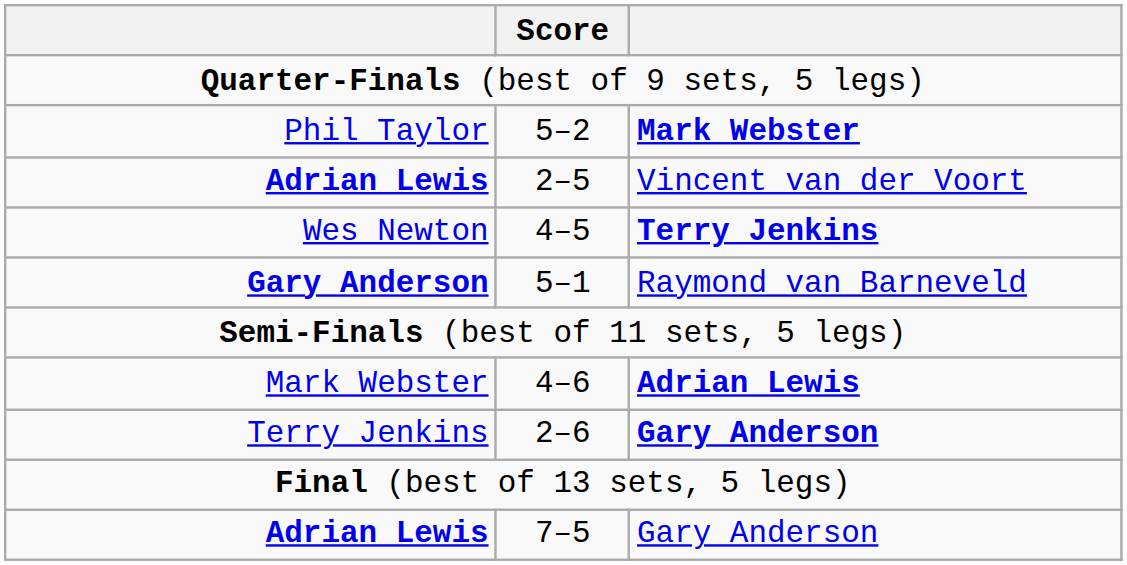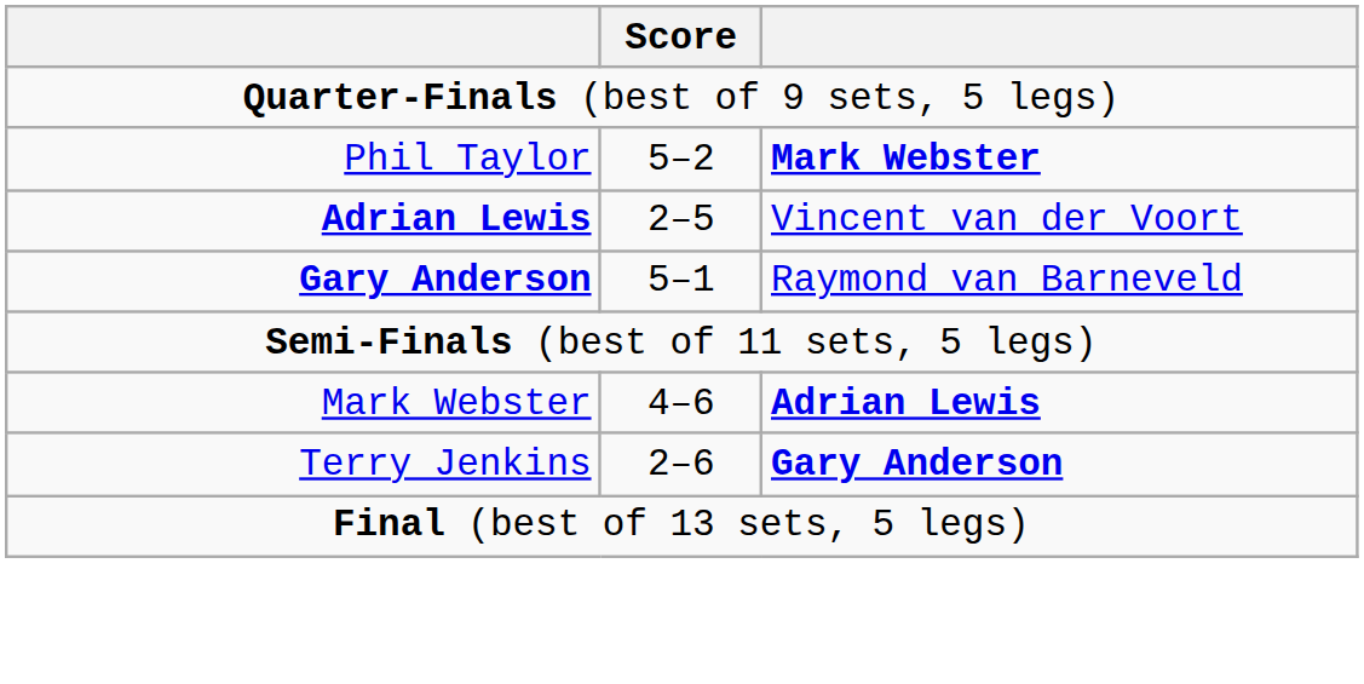- row: Wes Newton | 4–5 | Terry Jenkins
- row: Adrian Lewis | 7–5 | Gary Anderson
